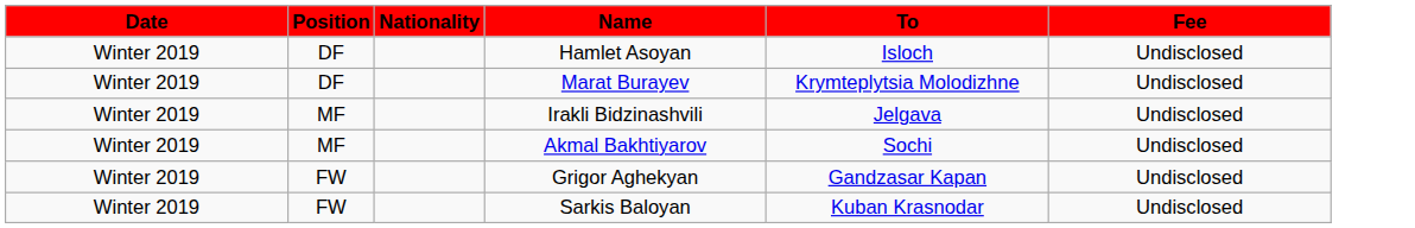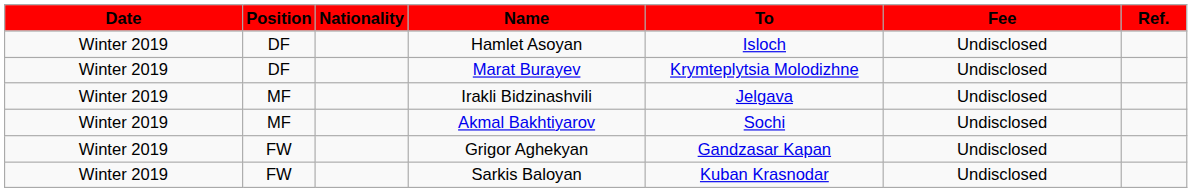+ column: Ref.
